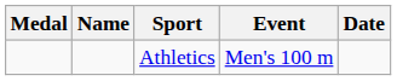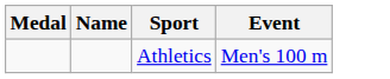- column: Date
